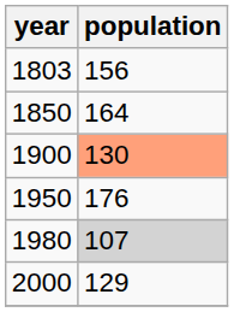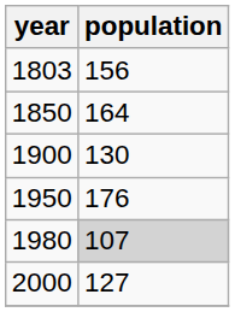1900 | population: lightsalmon background -> no background
2000 | population: 129 -> 127
